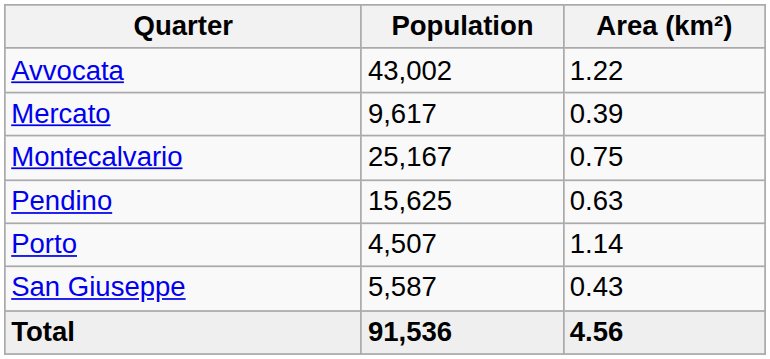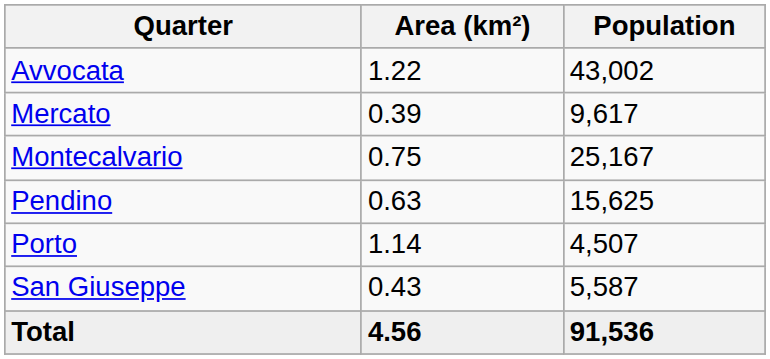columns swapped: Population <-> Area (km²)
